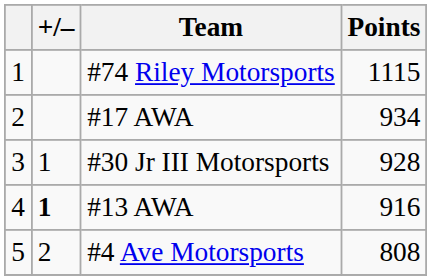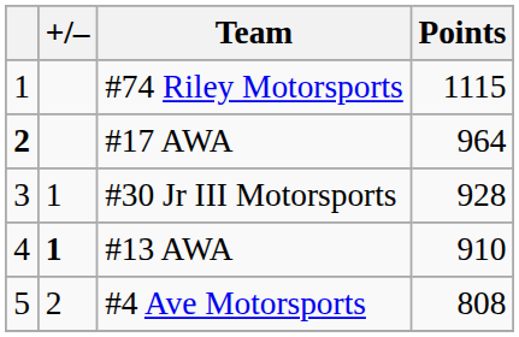#17 AWA | column 1: normal -> bold
#17 AWA | Points: 934 -> 964
#13 AWA | Points: 916 -> 910
